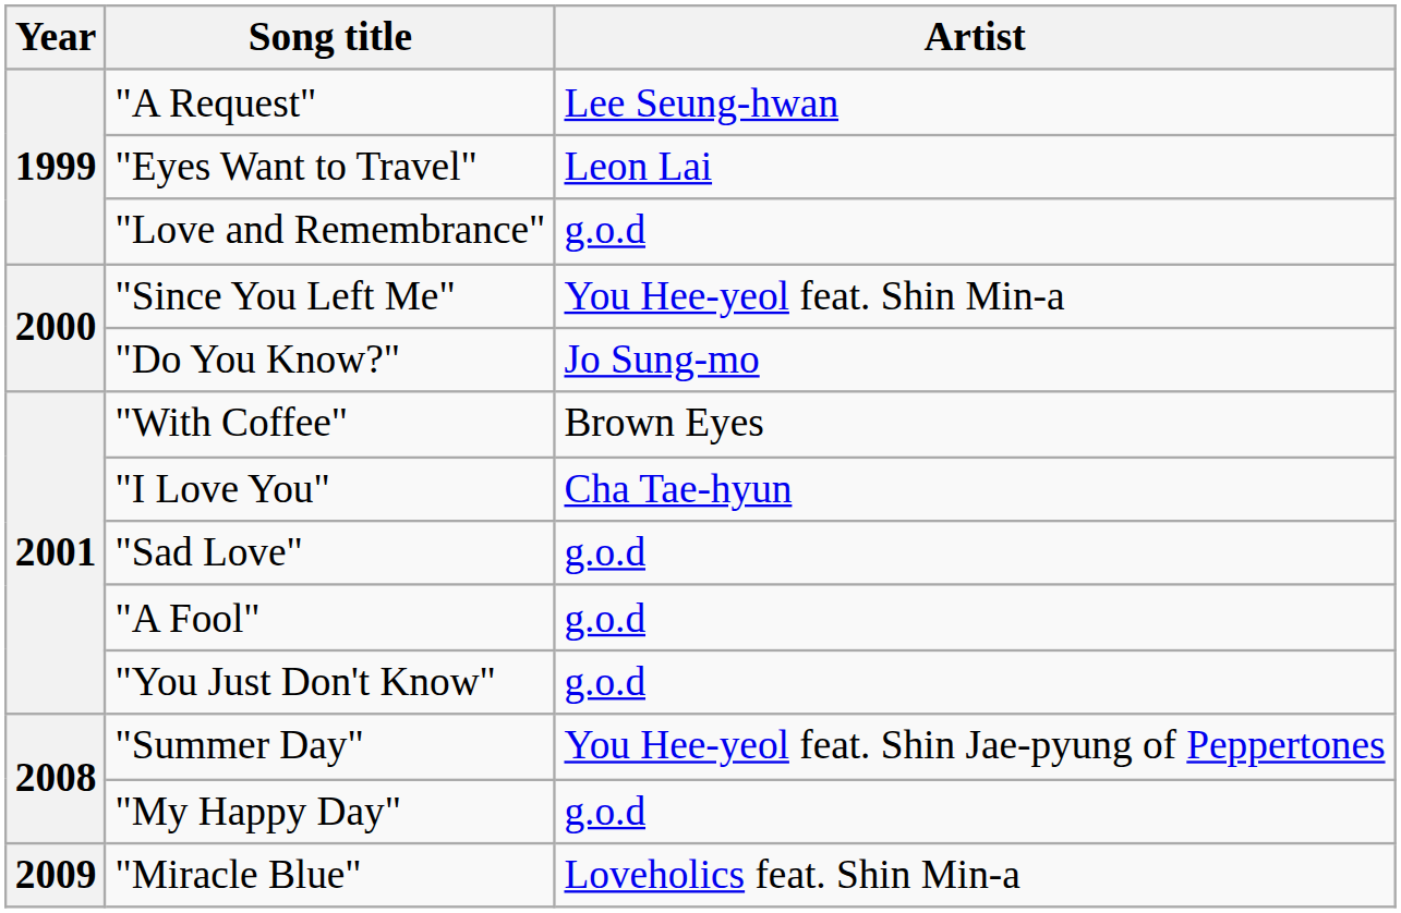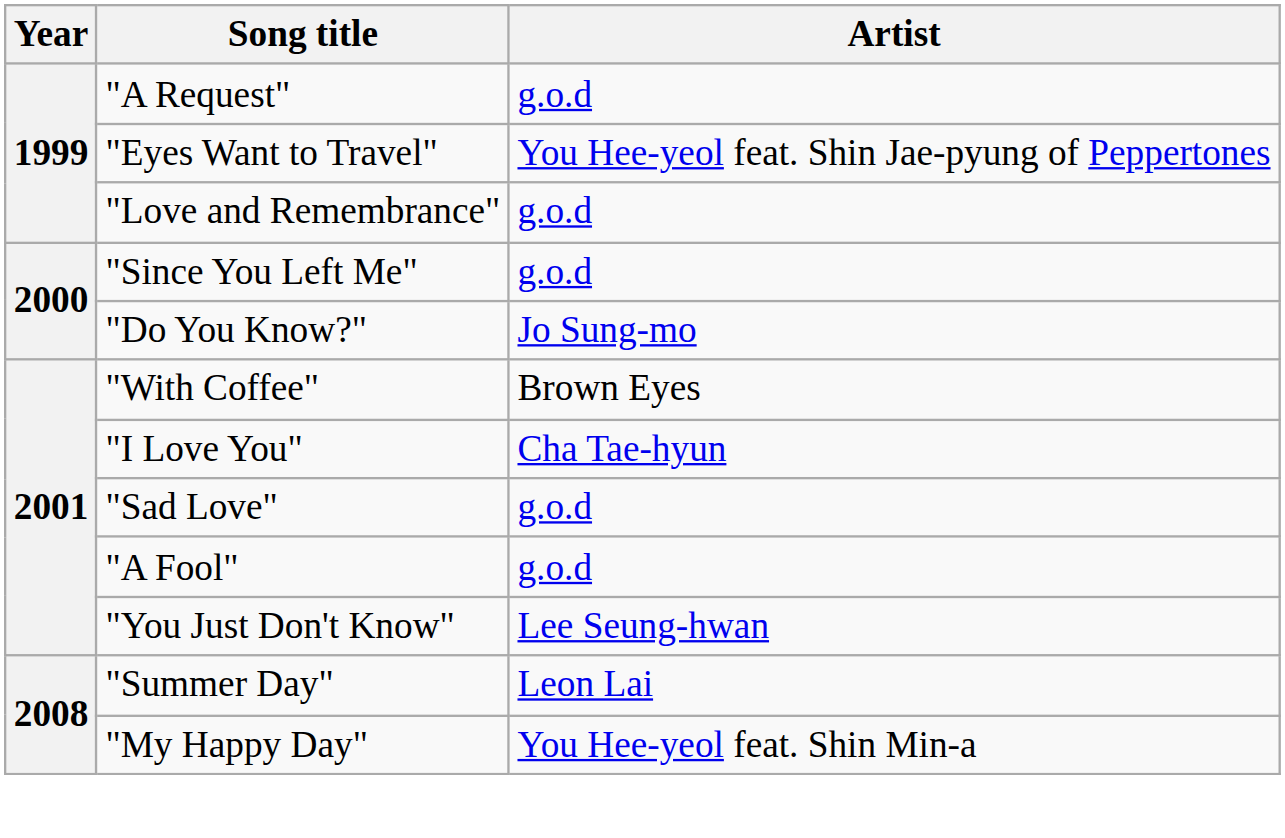"A Request" | Artist: Lee Seung-hwan -> g.o.d
"Eyes Want to Travel" | Artist: Leon Lai -> You Hee-yeol feat. Shin Jae-pyung of Peppertones
"Since You Left Me" | Artist: You Hee-yeol feat. Shin Min-a -> g.o.d
"You Just Don't Know" | Artist: g.o.d -> Lee Seung-hwan
"Summer Day" | Artist: You Hee-yeol feat. Shin Jae-pyung of Peppertones -> Leon Lai
"My Happy Day" | Artist: g.o.d -> You Hee-yeol feat. Shin Min-a
- row: 2009 | "Miracle Blue" | Loveholics feat. Shin Min-a
